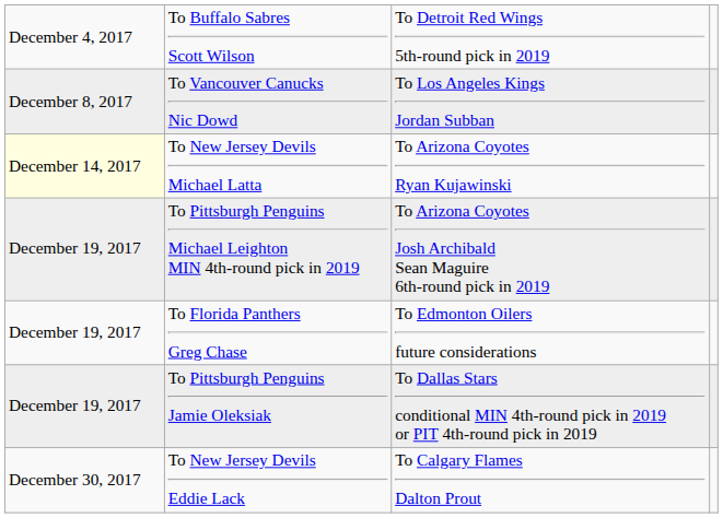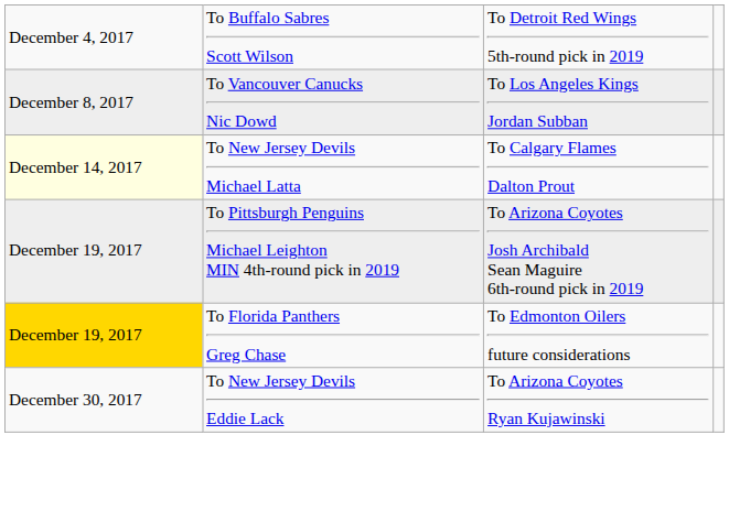To New Jersey Devils Michael Latta | column 3: To Arizona Coyotes Ryan Kujawinski -> To Calgary Flames Dalton Prout
To Florida Panthers Greg Chase | column 1: no background -> gold background
- row: December 19, 2017 | To Pittsburgh Penguins Jamie Oleksiak | To Dallas Stars conditional MIN 4th-round pick in 2019 or PIT 4th-round pick in 2019
To New Jersey Devils Eddie Lack | column 3: To Calgary Flames Dalton Prout -> To Arizona Coyotes Ryan Kujawinski
